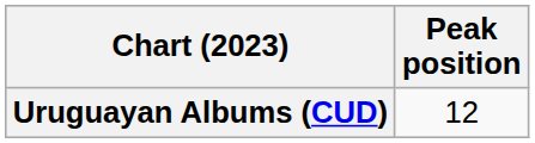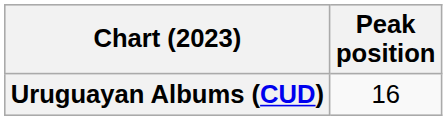Uruguayan Albums (CUD) | Peak position: 12 -> 16
